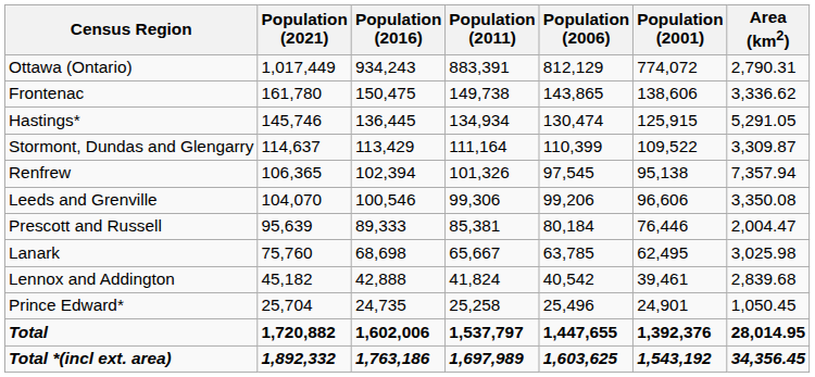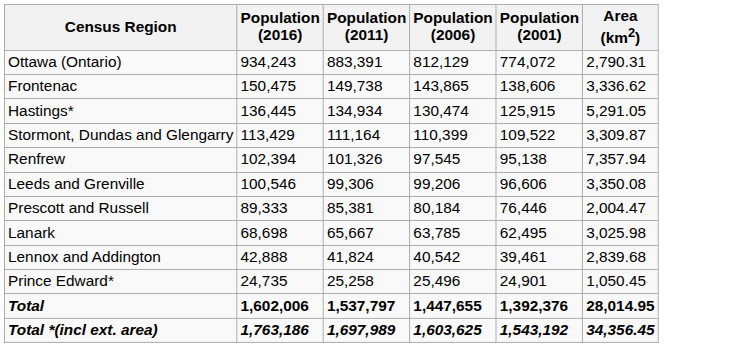- column: Population (2021) | 1,017,449 | 161,780 | 145,746 | 114,637 | 106,365 | 104,070 | 95,639 | 75,760 | 45,182 | 25,704 | 1,720,882 | 1,892,332
